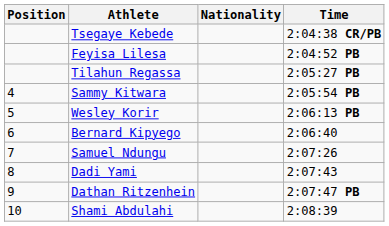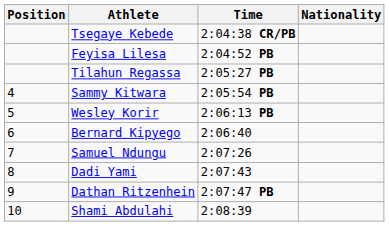columns swapped: Nationality <-> Time
